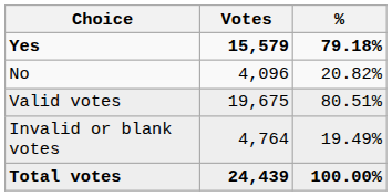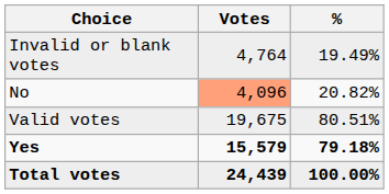rows swapped: Yes <-> Invalid or blank votes
No | Votes: no background -> lightsalmon background
